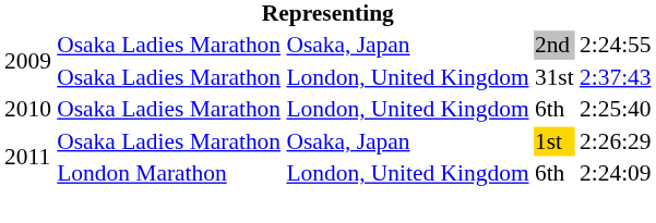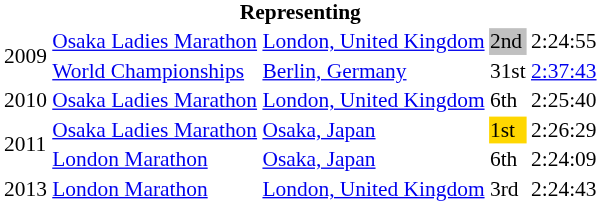2nd | column 3: Osaka, Japan -> London, United Kingdom
31st | column 2: Osaka Ladies Marathon -> World Championships
31st | column 3: London, United Kingdom -> Berlin, Germany
2011 / 6th | column 3: London, United Kingdom -> Osaka, Japan
+ row: 2013 | London Marathon | London, United Kingdom | 3rd | 2:24:43
